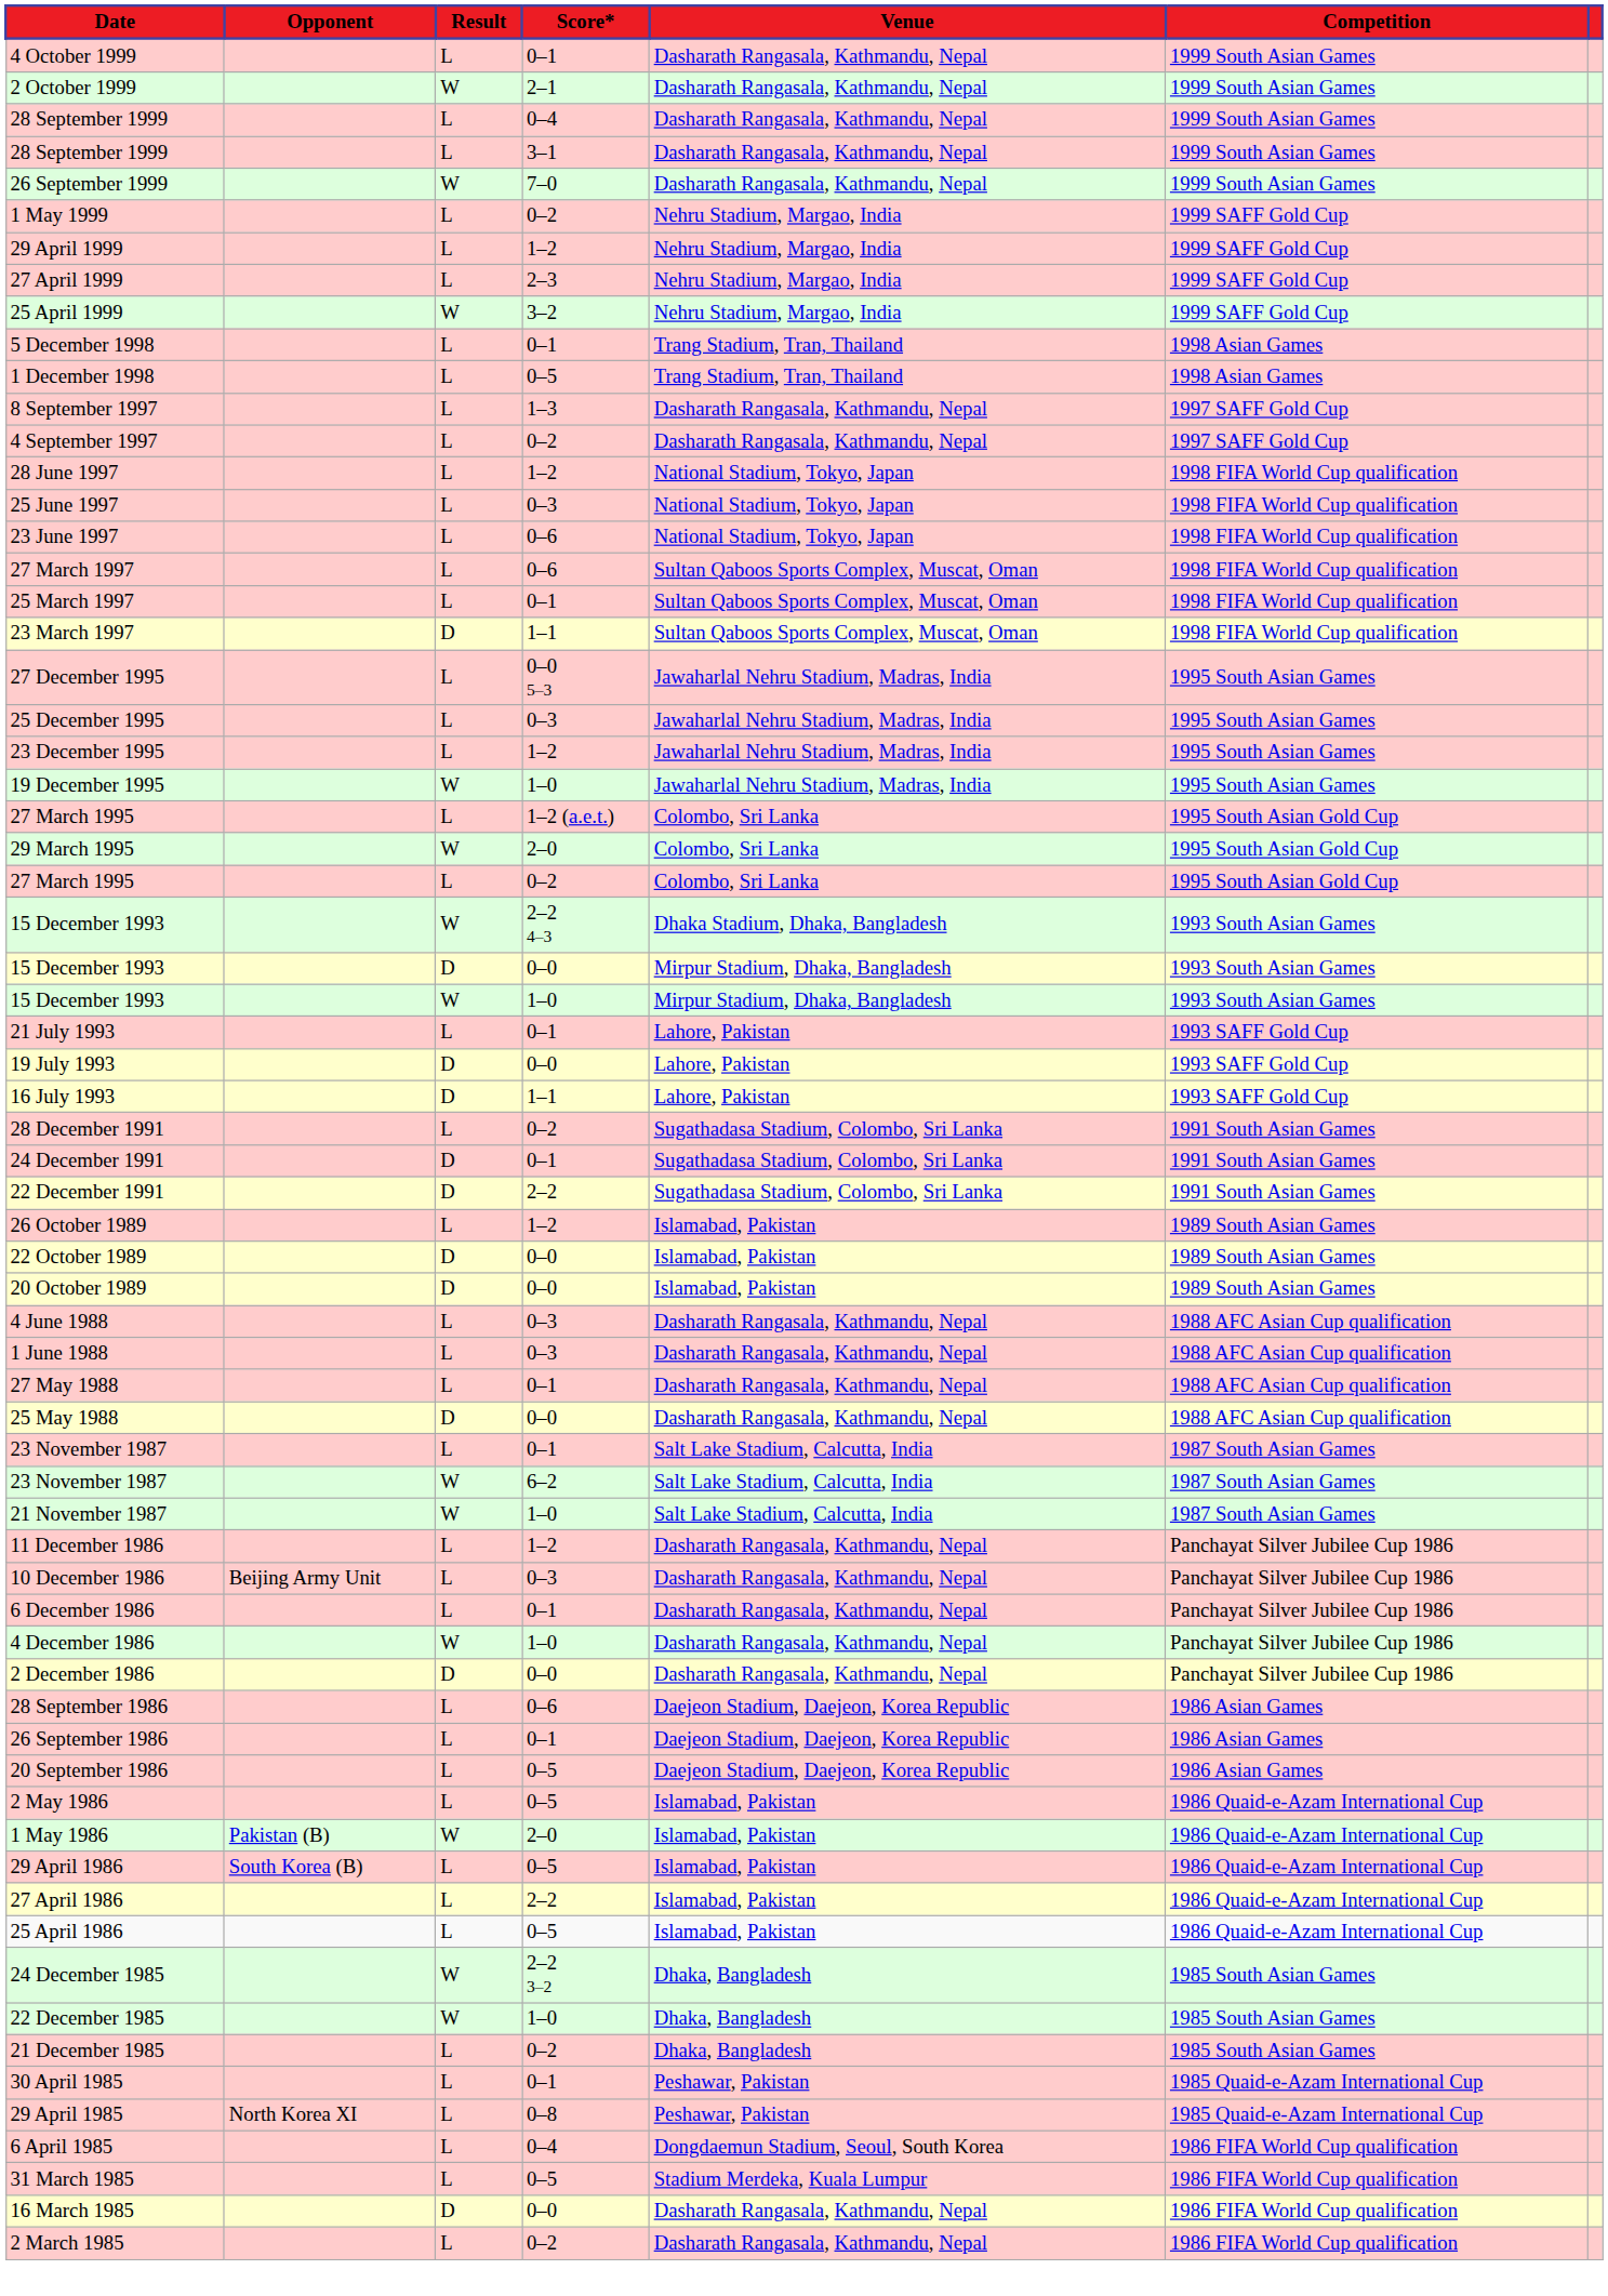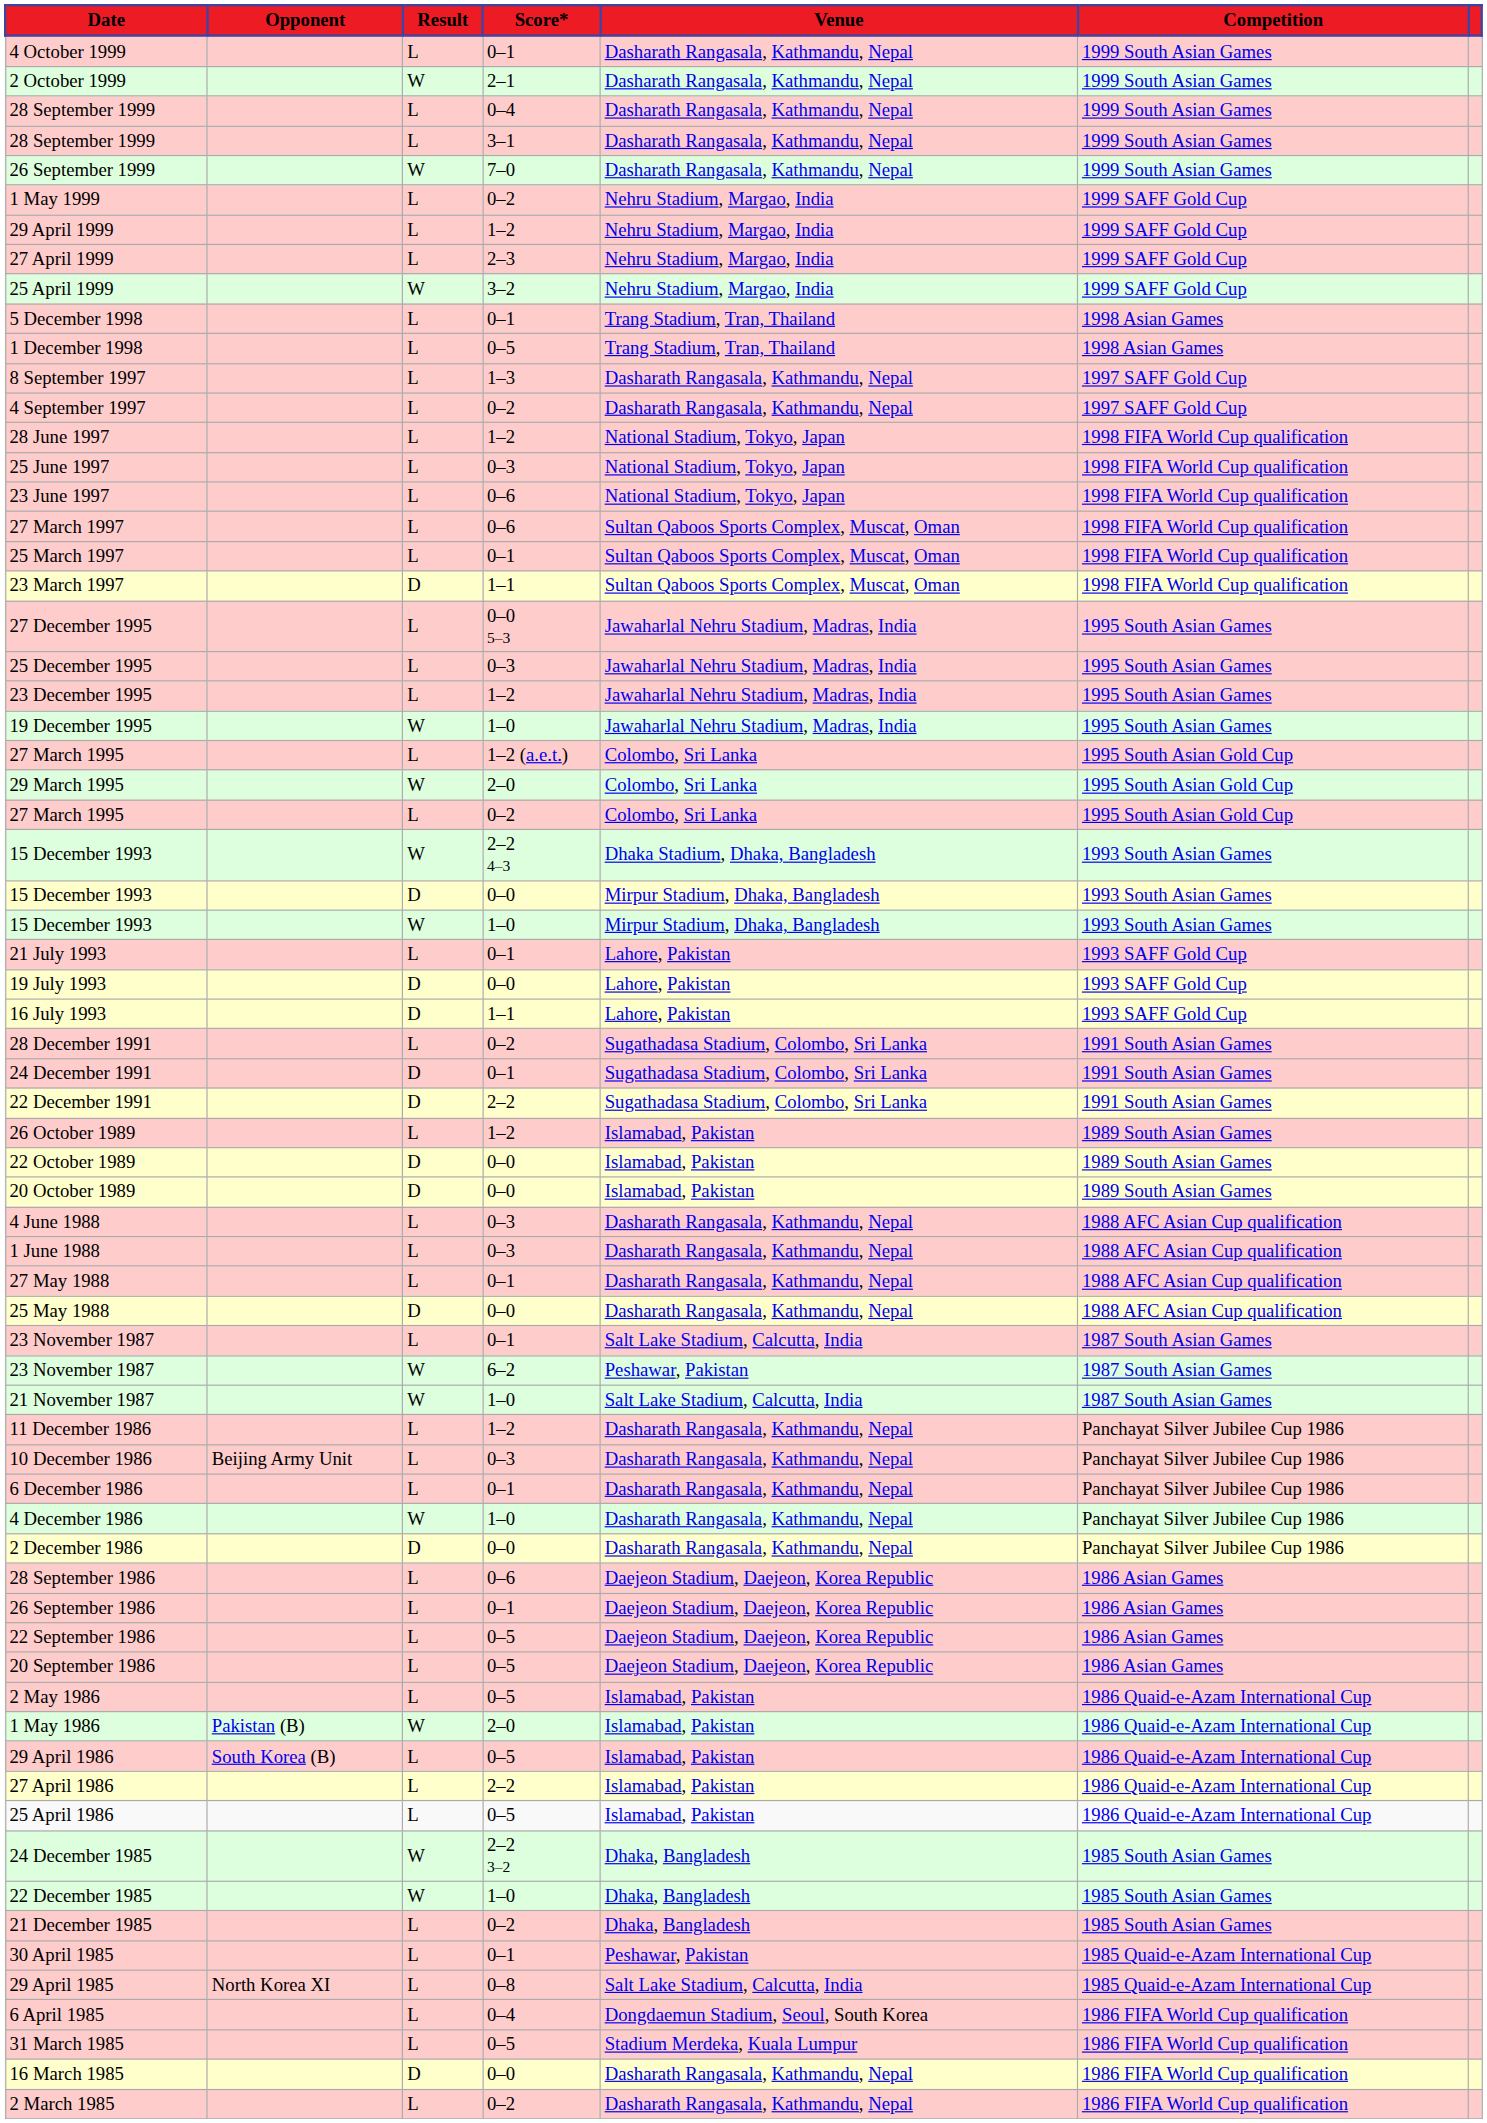23 November 1987 / 6–2 | Venue: Salt Lake Stadium, Calcutta, India -> Peshawar, Pakistan
+ row: 22 September 1986 | L | 0–5 | Daejeon Stadium, Daejeon, Korea Republic | 1986 Asian Games
29 April 1985 | Venue: Peshawar, Pakistan -> Salt Lake Stadium, Calcutta, India
